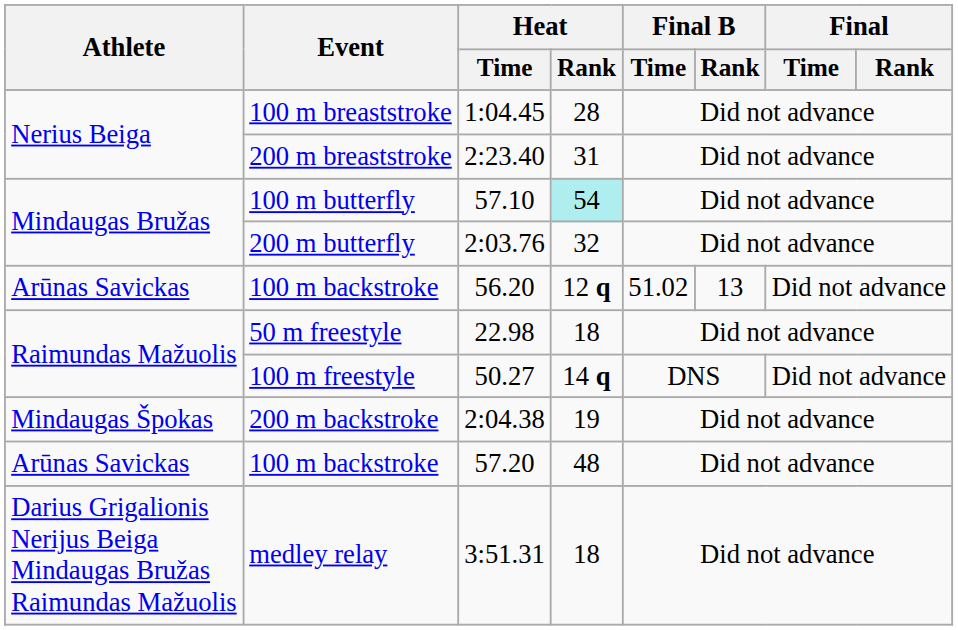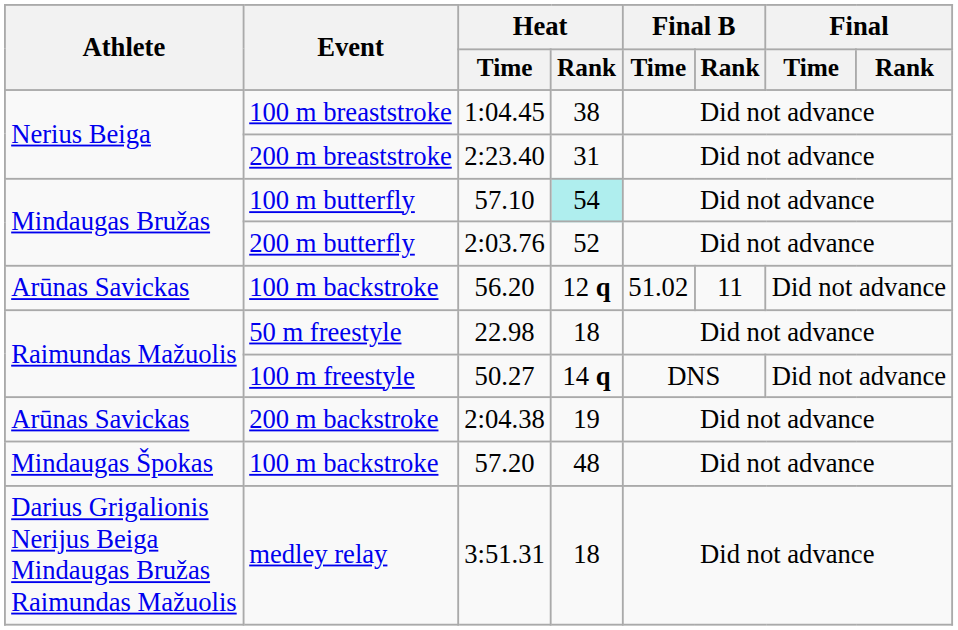100 m breaststroke | Heat / Rank: 28 -> 38
200 m butterfly | Heat / Rank: 32 -> 52
100 m backstroke / 56.20 | Final B / Rank: 13 -> 11
200 m backstroke | Athlete: Mindaugas Špokas -> Arūnas Savickas
100 m backstroke / 57.20 | Athlete: Arūnas Savickas -> Mindaugas Špokas
